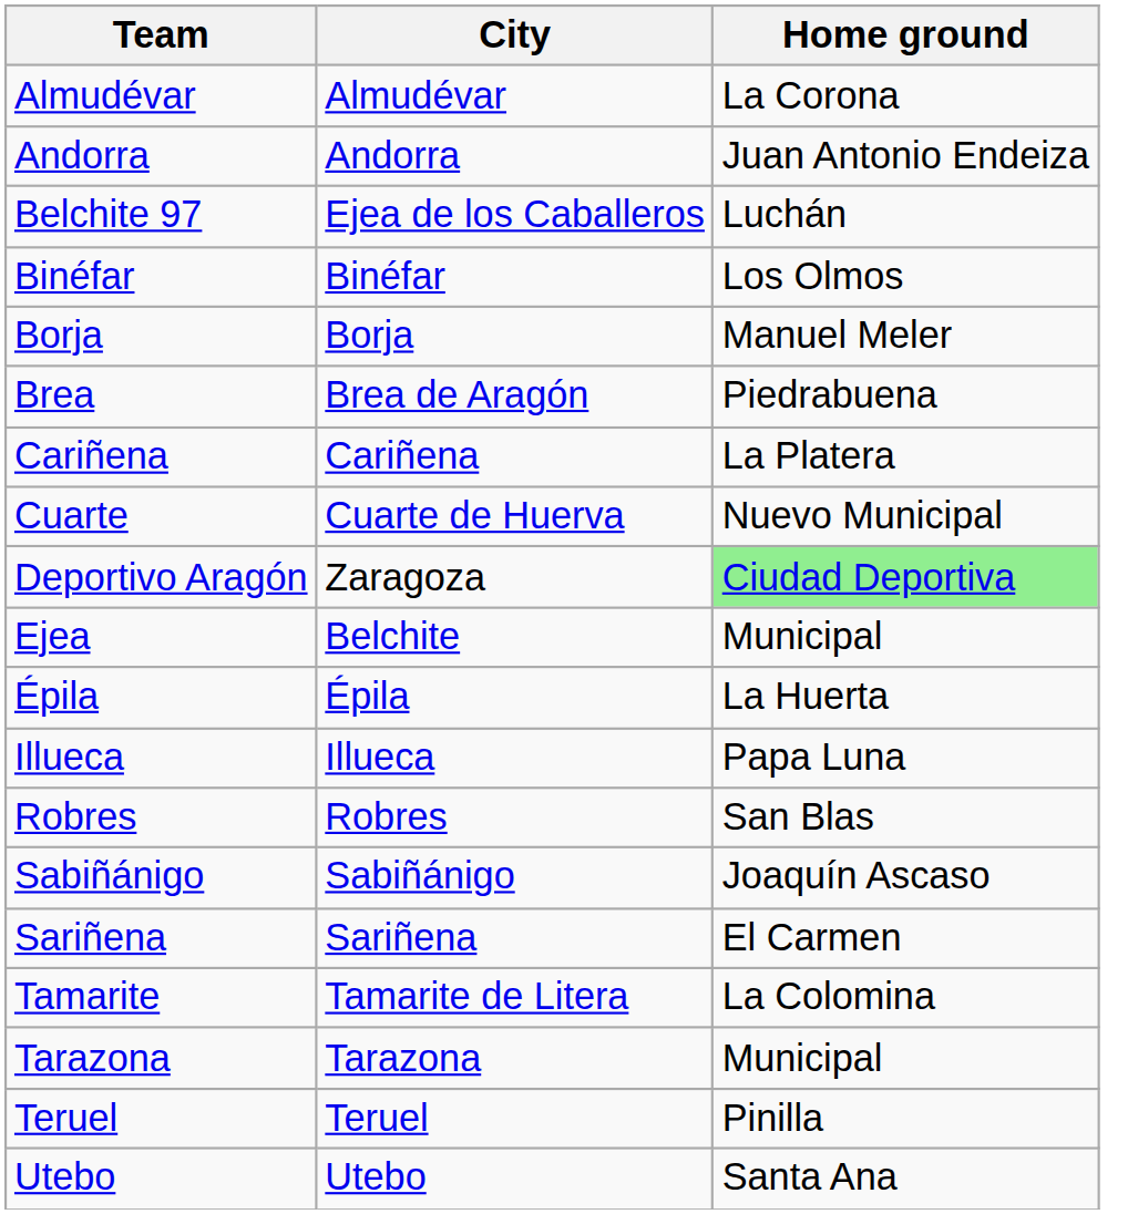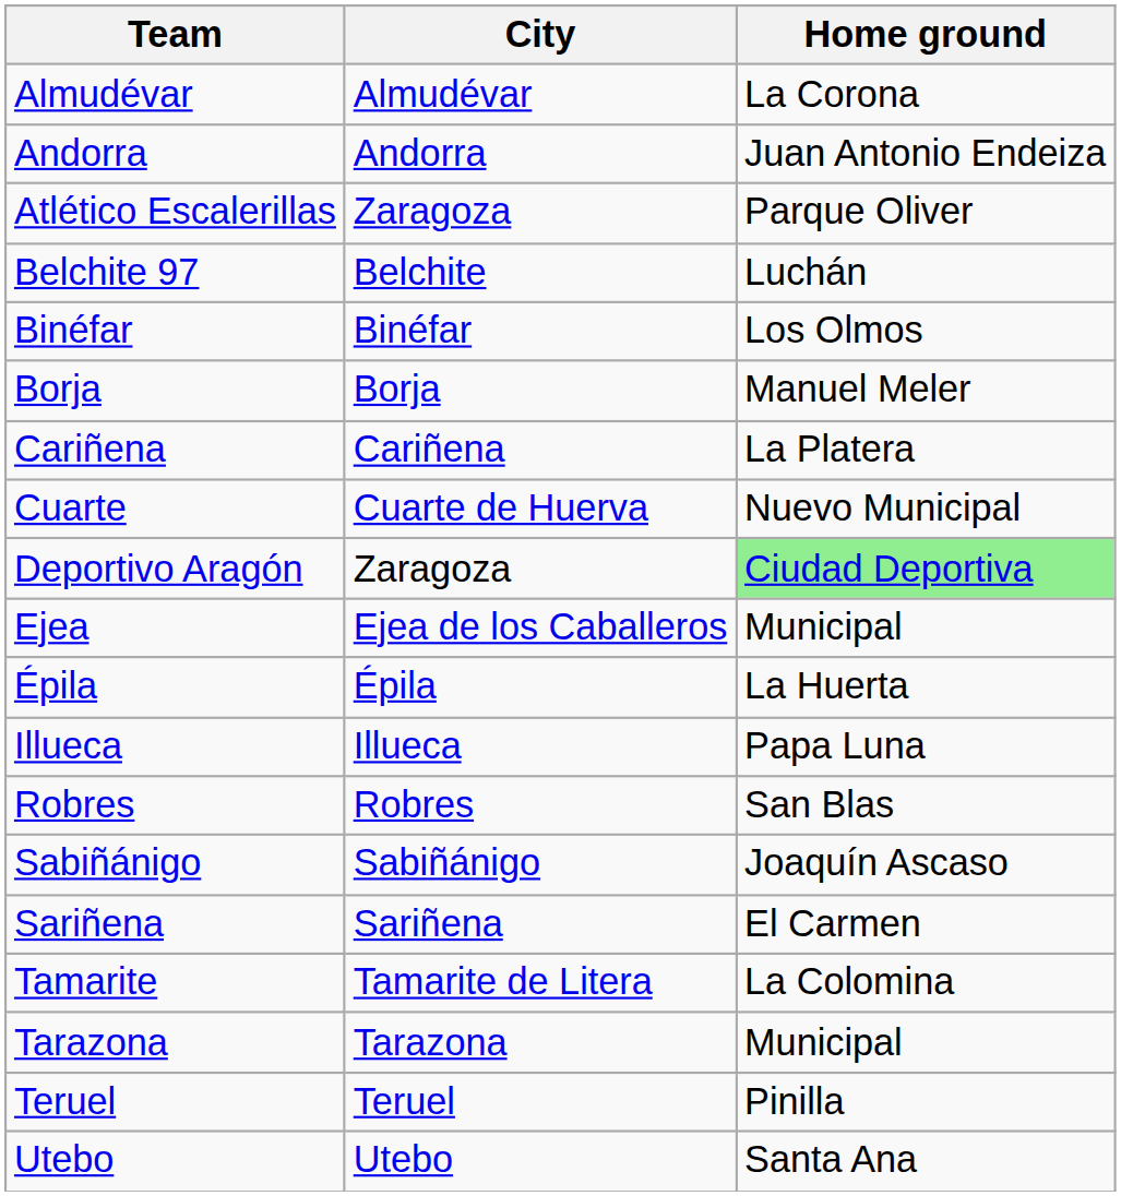+ row: Atlético Escalerillas | Zaragoza | Parque Oliver
Belchite 97 | City: Ejea de los Caballeros -> Belchite
- row: Brea | Brea de Aragón | Piedrabuena
Ejea | City: Belchite -> Ejea de los Caballeros
